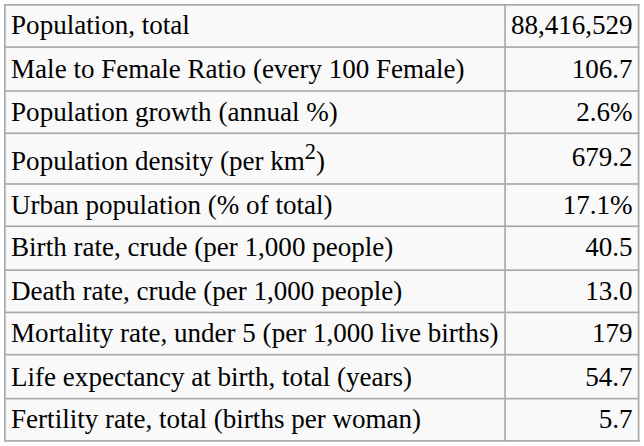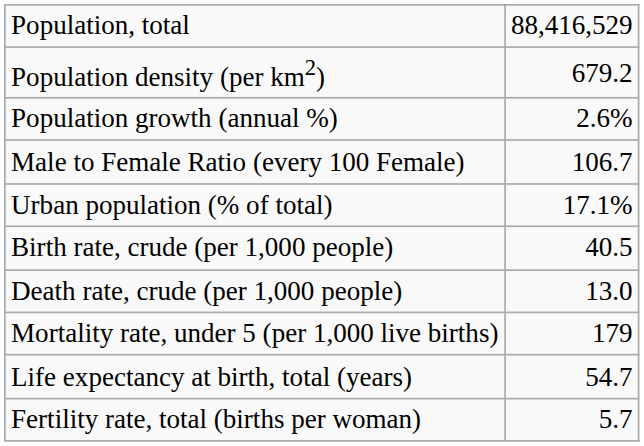rows swapped: Population density (per km2) <-> Male to Female Ratio (every 100 Female)
